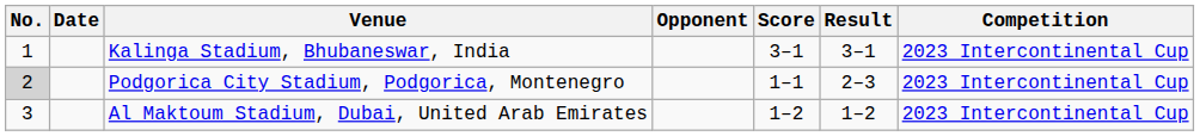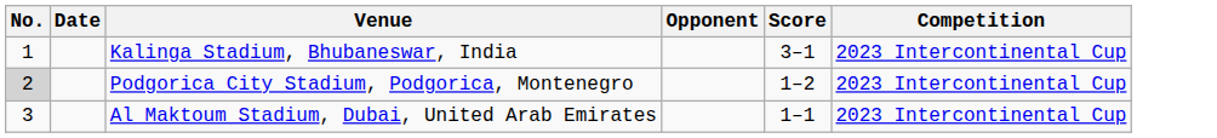- column: Result | 3–1 | 2–3 | 1–2
Podgorica City Stadium, Podgorica, Montenegro | Score: 1–1 -> 1–2
Al Maktoum Stadium, Dubai, United Arab Emirates | Score: 1–2 -> 1–1
